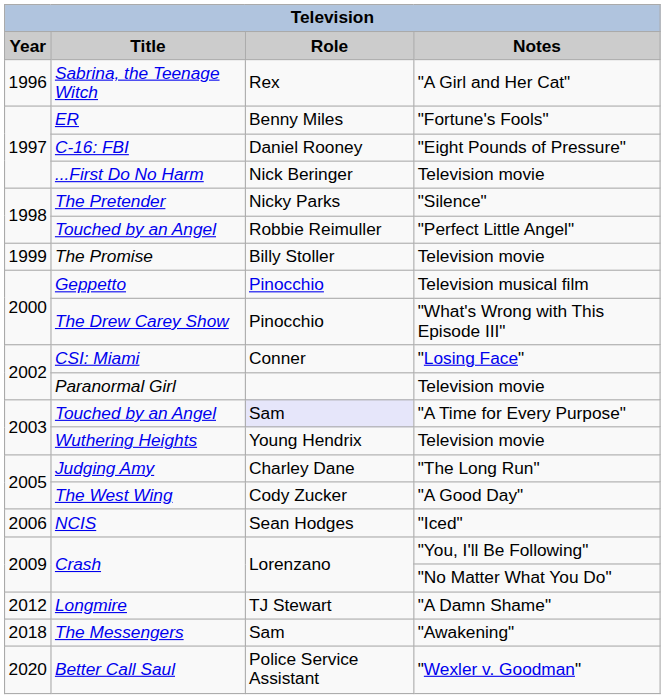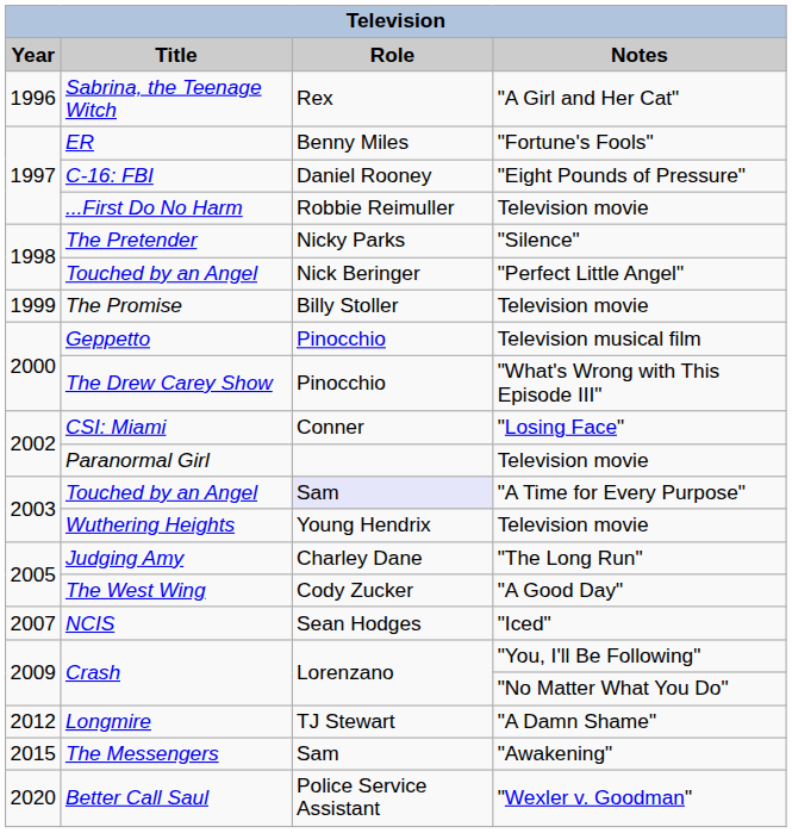...First Do No Harm | Role: Nick Beringer -> Robbie Reimuller
Touched by an Angel / "Perfect Little Angel" | Role: Robbie Reimuller -> Nick Beringer
NCIS | Year: 2006 -> 2007
The Messengers | Year: 2018 -> 2015
